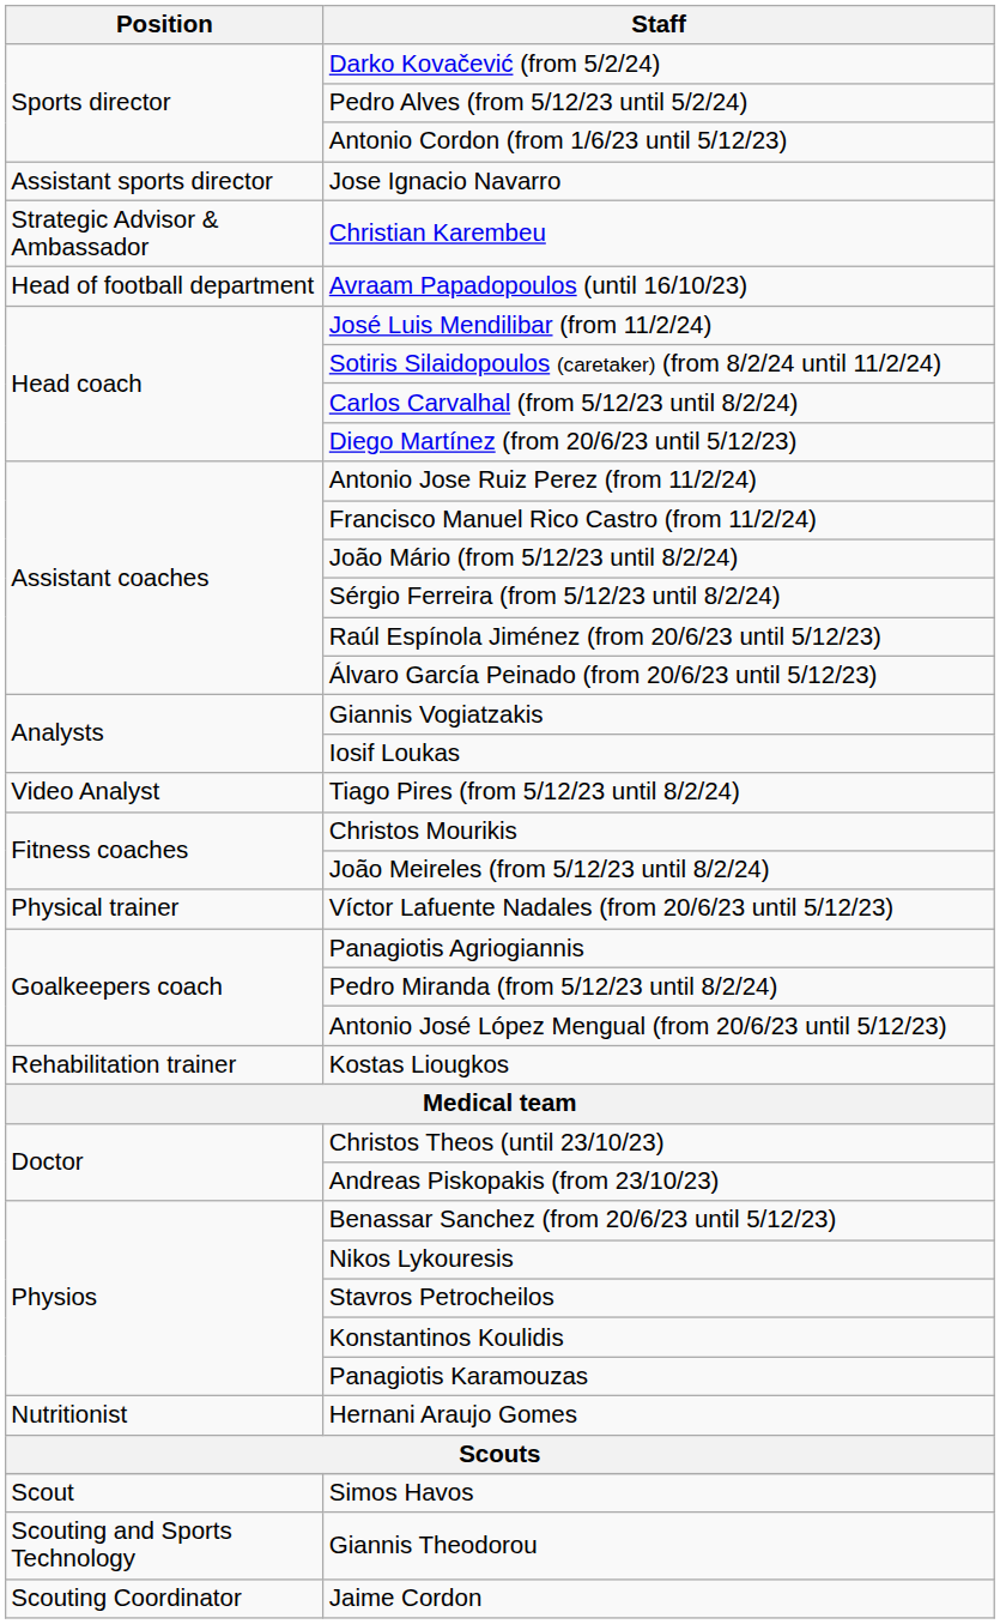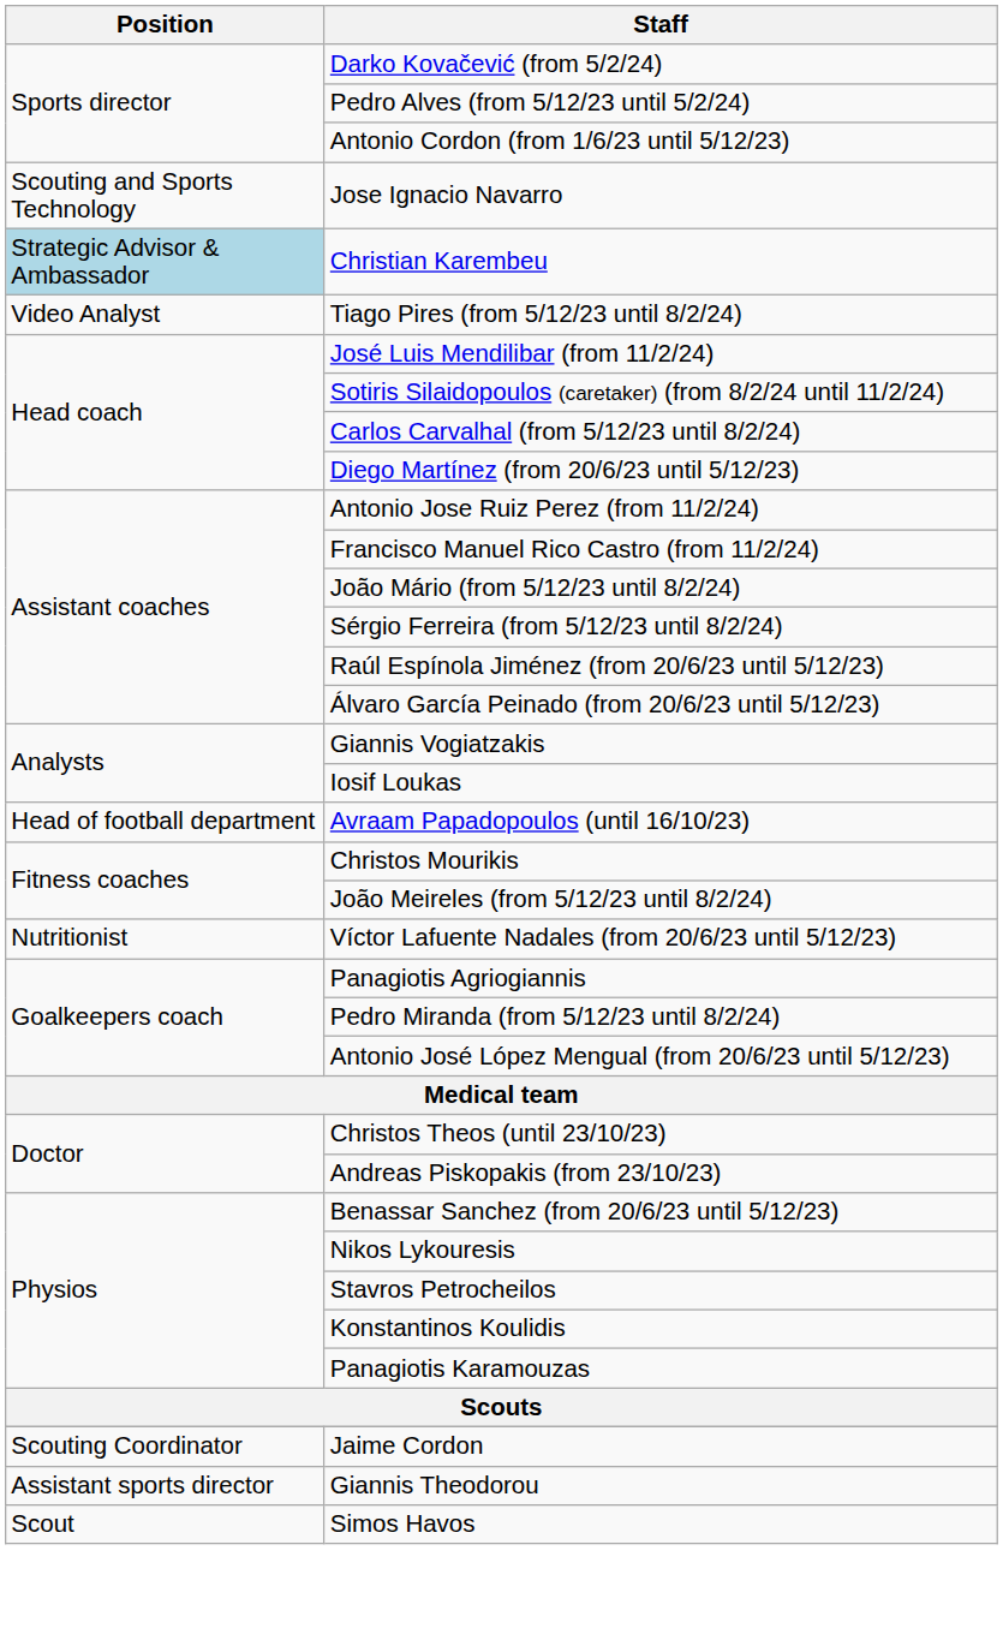Jose Ignacio Navarro | Position: Assistant sports director -> Scouting and Sports Technology
Christian Karembeu | Position: no background -> lightblue background
rows swapped: Avraam Papadopoulos (until 16/10/23) <-> Tiago Pires (from 5/12/23 until 8/2/24)
Víctor Lafuente Nadales (from 20/6/23 until 5/12/23) | Position: Physical trainer -> Nutritionist
- row: Rehabilitation trainer | Kostas Liougkos
- row: Nutritionist | Hernani Araujo Gomes
rows swapped: Jaime Cordon <-> Simos Havos
Giannis Theodorou | Position: Scouting and Sports Technology -> Assistant sports director
